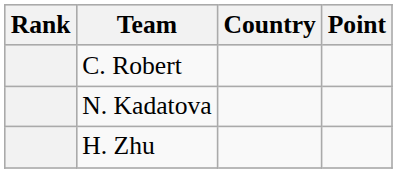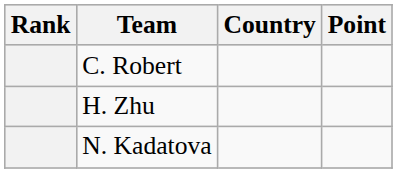rows swapped: N. Kadatova <-> H. Zhu
